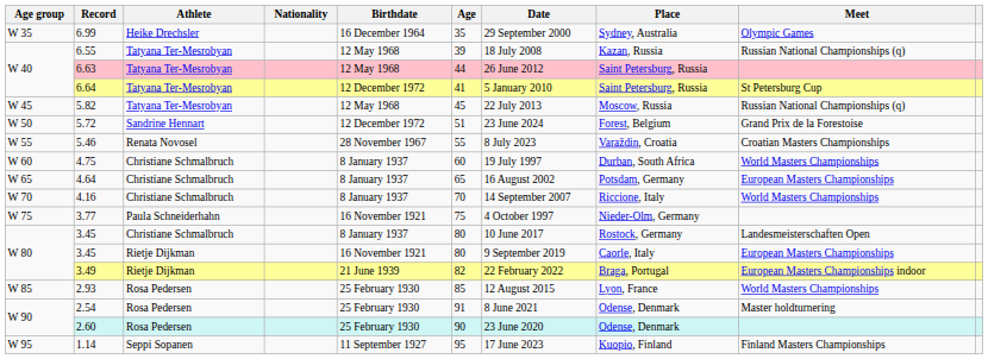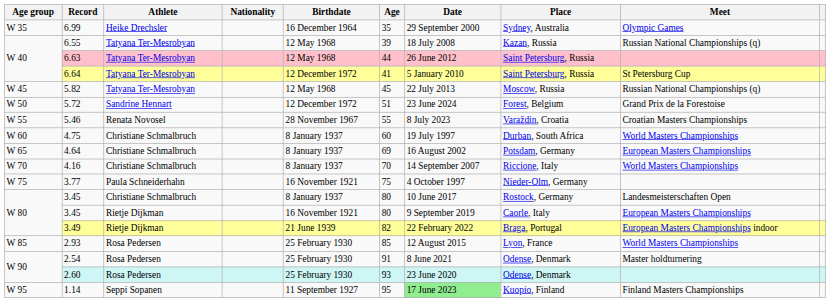4.64 | Age: 65 -> 69
2.60 | Age: 90 -> 93
1.14 | Date: no background -> lightgreen background
